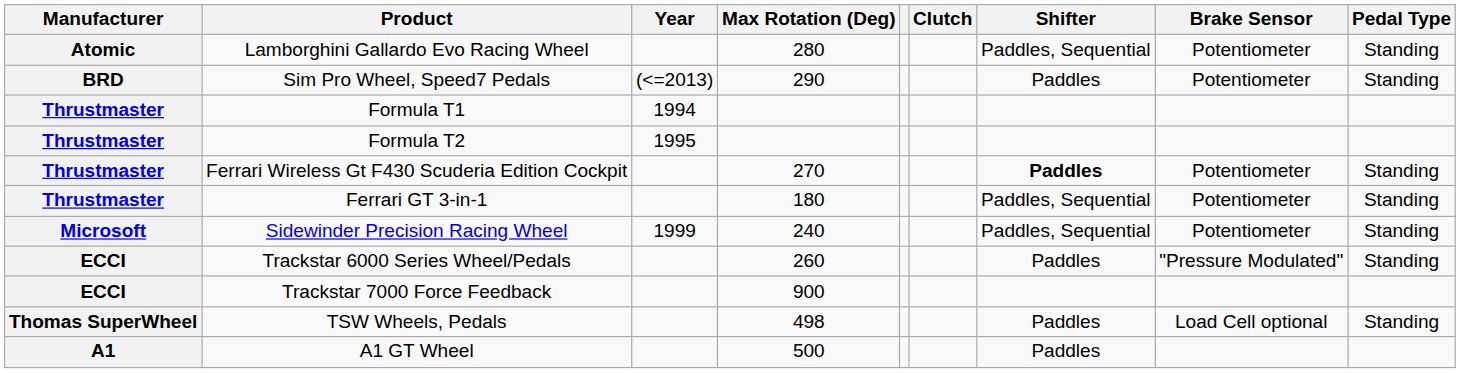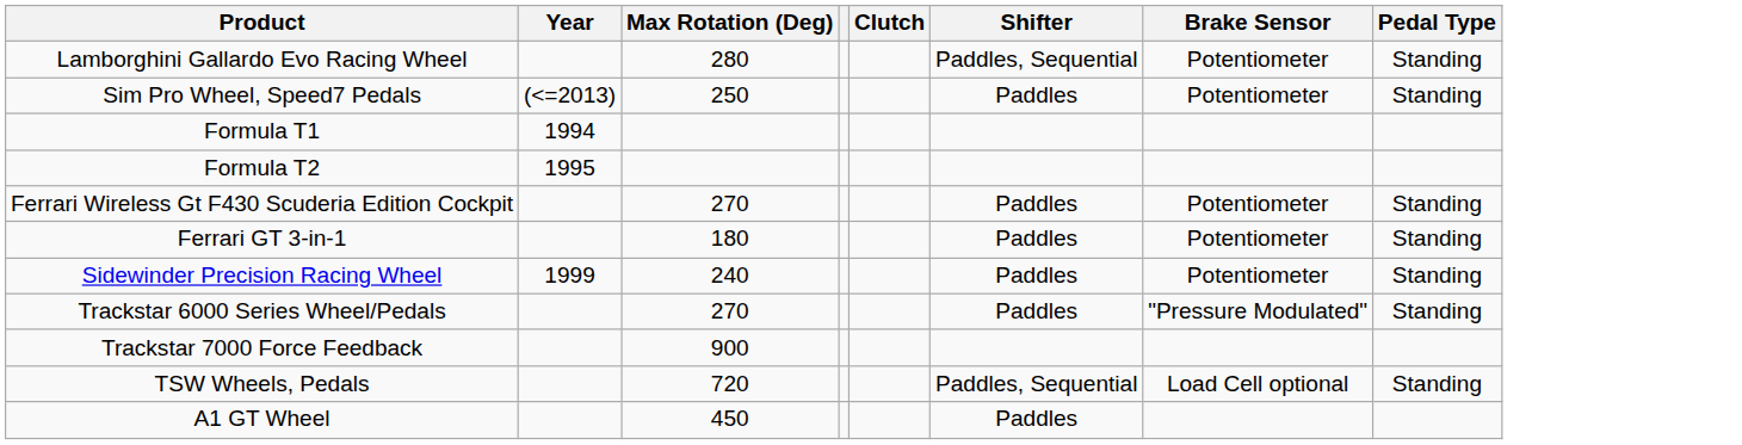- column: Manufacturer | Atomic | BRD | Thrustmaster | Thrustmaster | Thrustmaster | Thrustmaster | Microsoft | ECCI | ECCI | Thomas SuperWheel | A1
Sim Pro Wheel, Speed7 Pedals | Max Rotation (Deg): 290 -> 250
Ferrari Wireless Gt F430 Scuderia Edition Cockpit | Shifter: bold -> normal
Ferrari GT 3-in-1 | Shifter: Paddles, Sequential -> Paddles
Sidewinder Precision Racing Wheel | Shifter: Paddles, Sequential -> Paddles
Trackstar 6000 Series Wheel/Pedals | Max Rotation (Deg): 260 -> 270
TSW Wheels, Pedals | Max Rotation (Deg): 498 -> 720
TSW Wheels, Pedals | Shifter: Paddles -> Paddles, Sequential
A1 GT Wheel | Max Rotation (Deg): 500 -> 450
